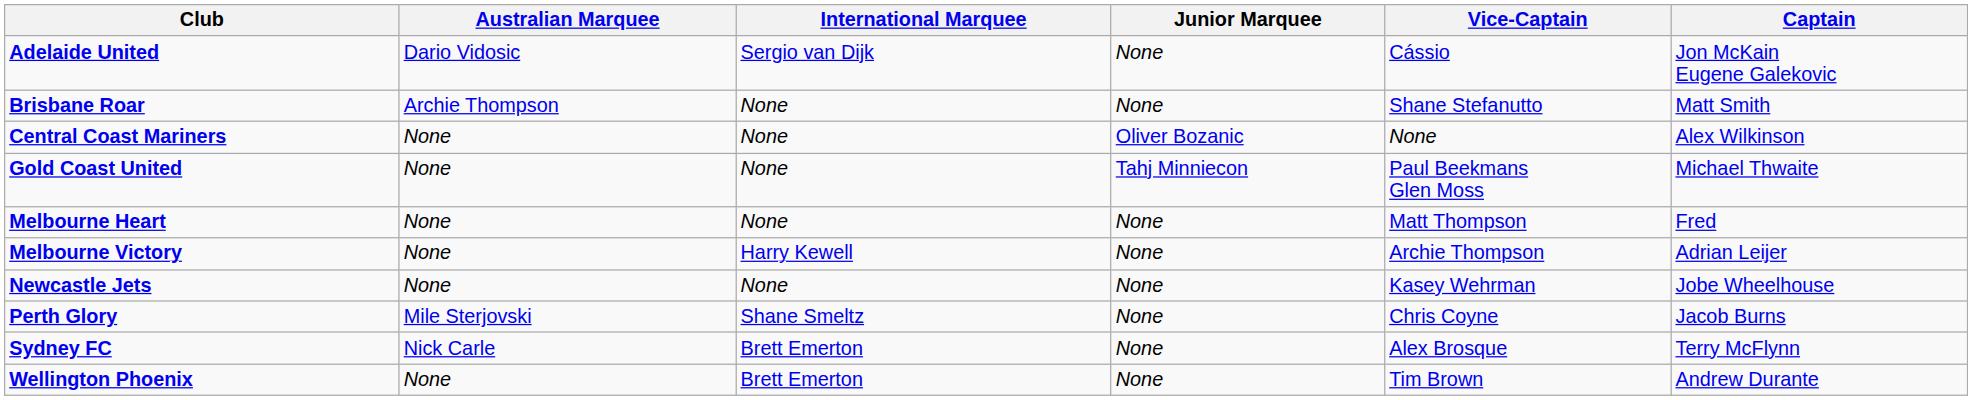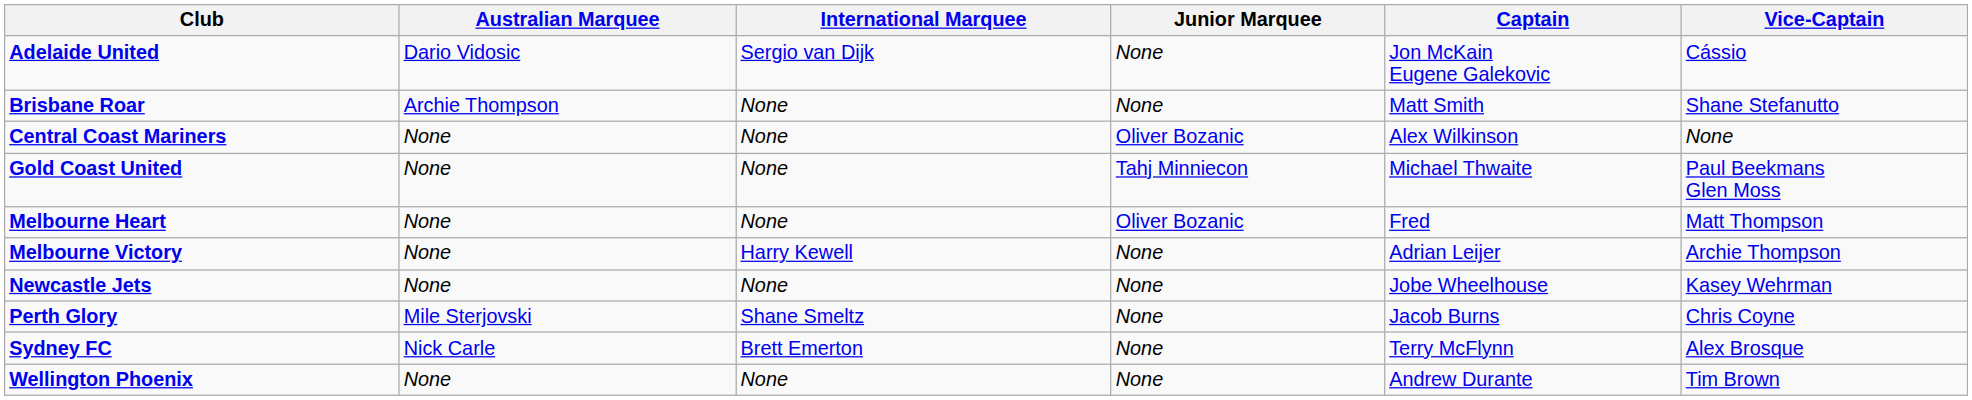columns swapped: Captain <-> Vice-Captain
Melbourne Heart | Junior Marquee: None -> Oliver Bozanic
Wellington Phoenix | International Marquee: Brett Emerton -> None
